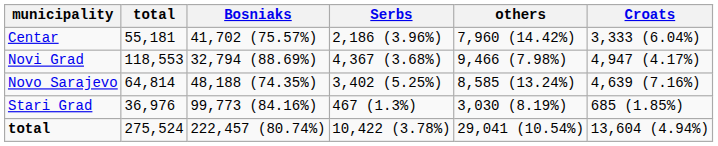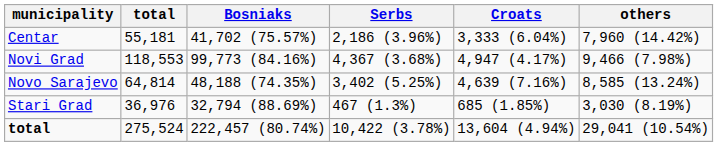columns swapped: Croats <-> others
Novi Grad | Bosniaks: 32,794 (88.69%) -> 99,773 (84.16%)
Stari Grad | Bosniaks: 99,773 (84.16%) -> 32,794 (88.69%)
